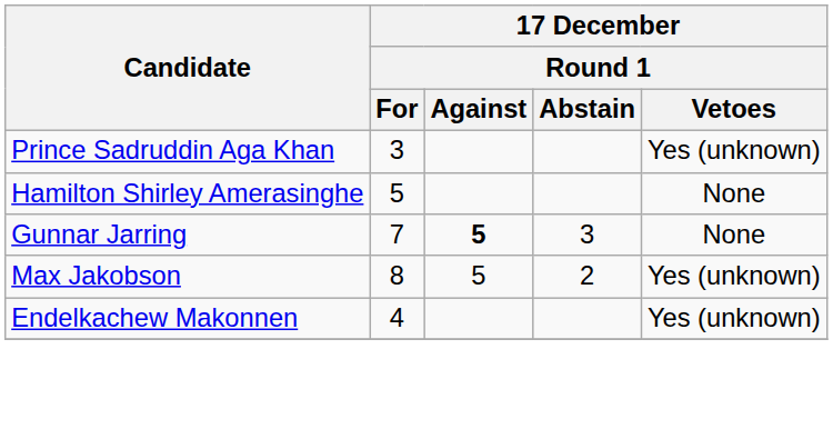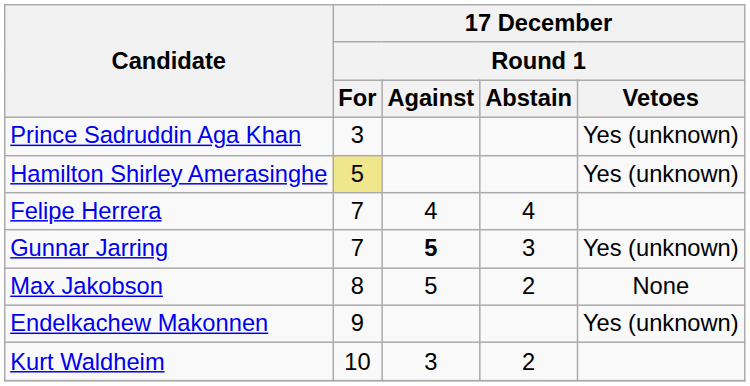Hamilton Shirley Amerasinghe | 17 December / Round 1 / For: no background -> khaki background
Hamilton Shirley Amerasinghe | 17 December / Round 1 / Vetoes: None -> Yes (unknown)
+ row: Felipe Herrera | 7 | 4 | 4
Gunnar Jarring | 17 December / Round 1 / Vetoes: None -> Yes (unknown)
Max Jakobson | 17 December / Round 1 / Vetoes: Yes (unknown) -> None
Endelkachew Makonnen | 17 December / Round 1 / For: 4 -> 9
+ row: Kurt Waldheim | 10 | 3 | 2
